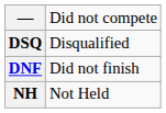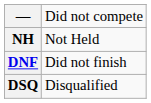rows swapped: NH <-> DSQ
